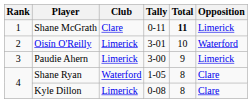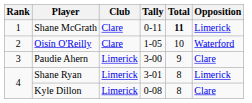Oisín O'Reilly | Club: Limerick -> Clare
Oisín O'Reilly | Tally: 3-01 -> 1-05
Paudie Ahern | Opposition: Limerick -> Clare
Shane Ryan | Club: Waterford -> Limerick
Shane Ryan | Tally: 1-05 -> 3-01
Shane Ryan | Opposition: Clare -> Limerick
